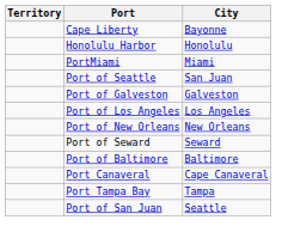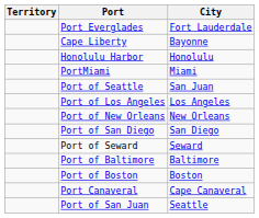+ row: Port Everglades | Fort Lauderdale
- row: Port of Galveston | Galveston
+ row: Port of San Diego | San Diego
+ row: Port of Boston | Boston
- row: Port Tampa Bay | Tampa
